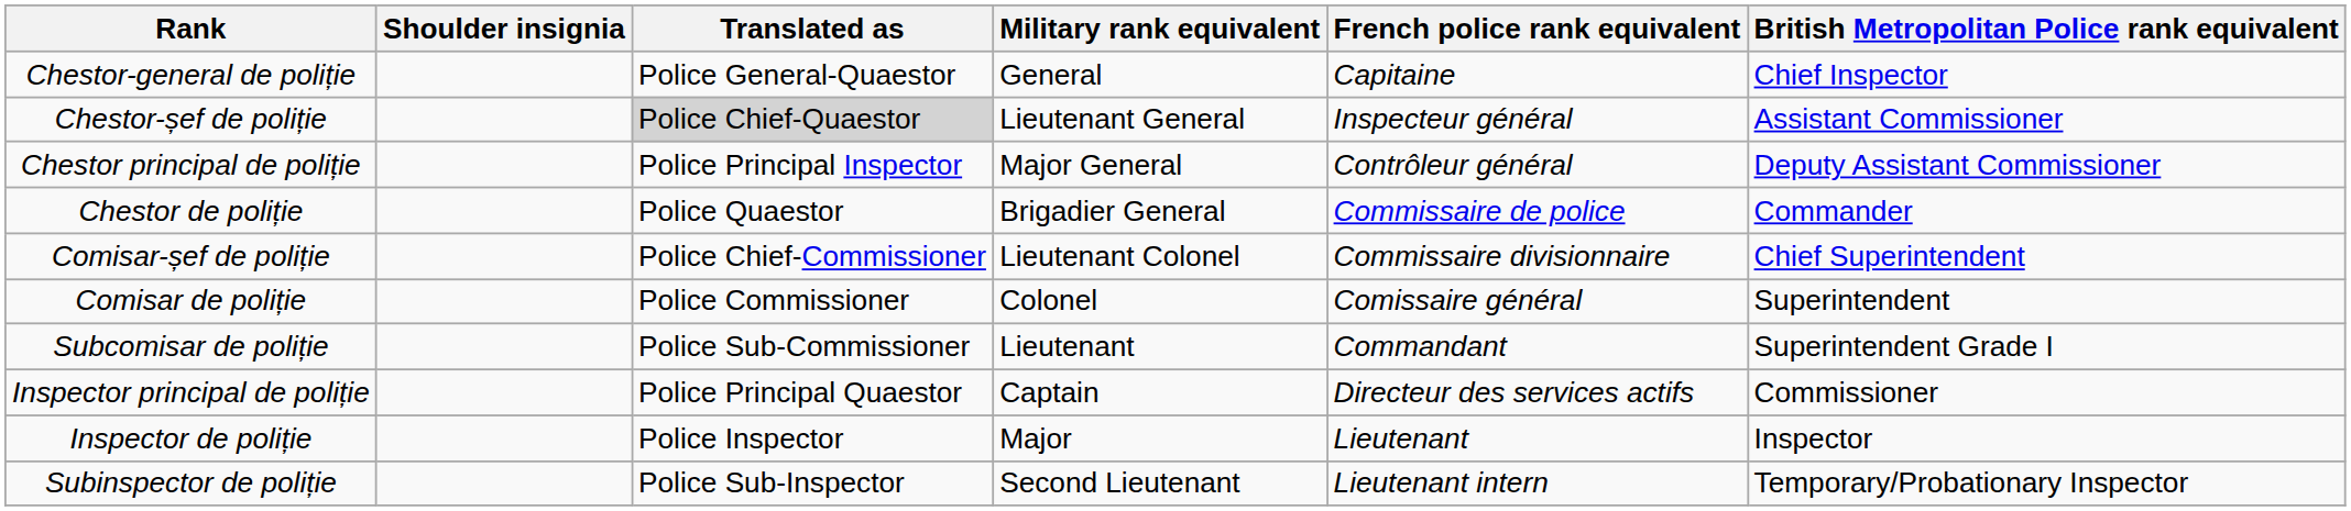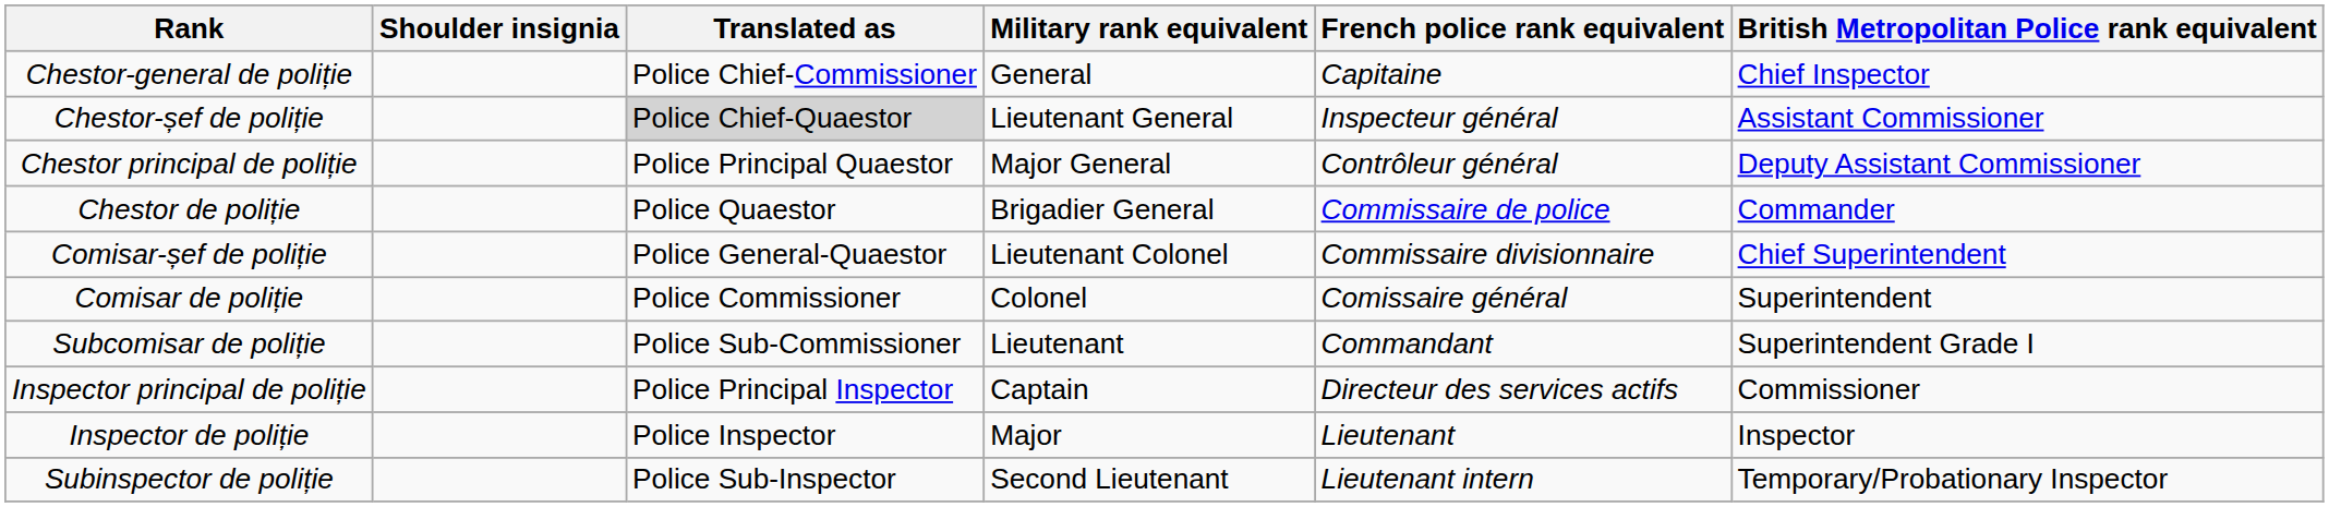Chestor-general de poliție | Translated as: Police General-Quaestor -> Police Chief-Commissioner
Chestor principal de poliție | Translated as: Police Principal Inspector -> Police Principal Quaestor
Comisar-șef de poliție | Translated as: Police Chief-Commissioner -> Police General-Quaestor
Inspector principal de poliție | Translated as: Police Principal Quaestor -> Police Principal Inspector
